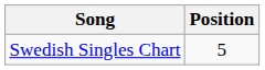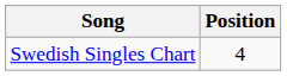Swedish Singles Chart | Position: 5 -> 4
